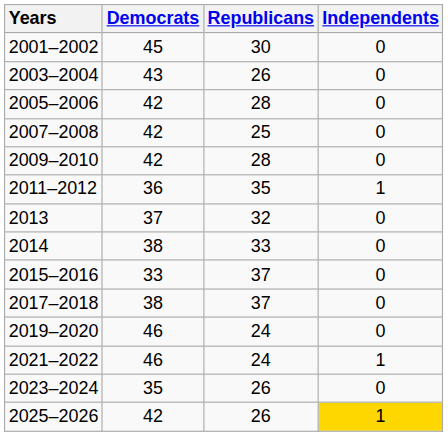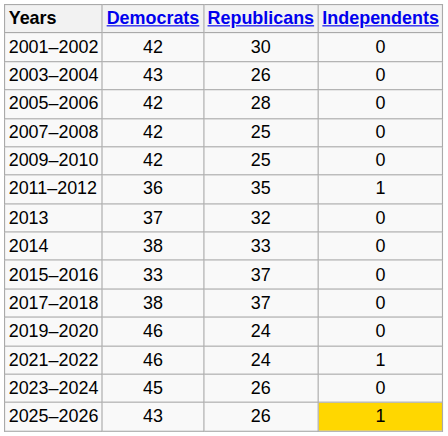2001–2002 | Democrats: 45 -> 42
2009–2010 | Republicans: 28 -> 25
2023–2024 | Democrats: 35 -> 45
2025–2026 | Democrats: 42 -> 43
